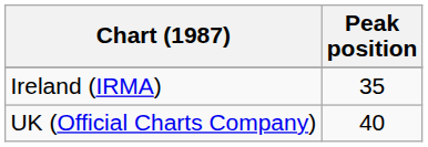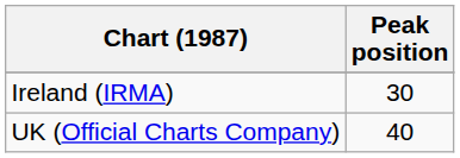Ireland (IRMA) | Peak position: 35 -> 30
